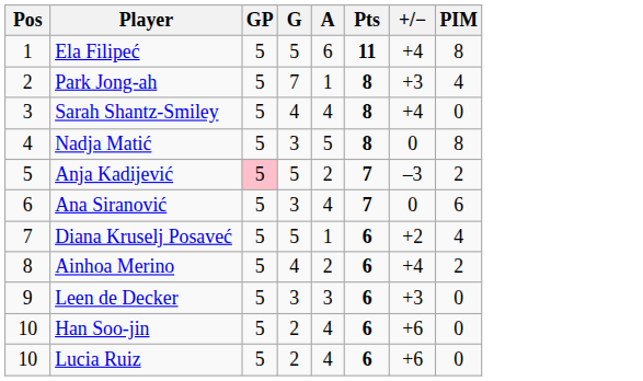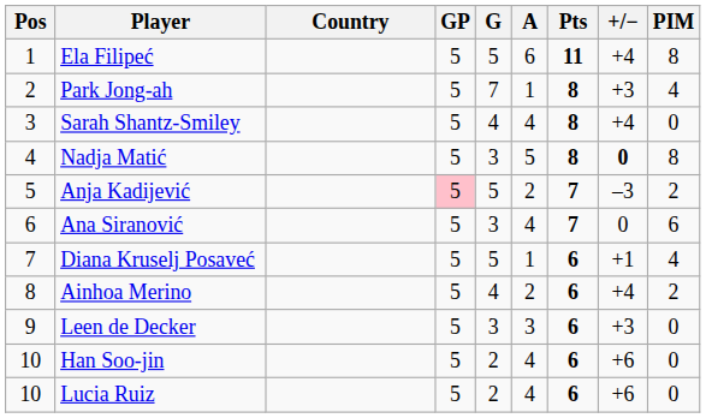+ column: Country
Nadja Matić | +/−: normal -> bold
Diana Kruselj Posaveć | +/−: +2 -> +1
